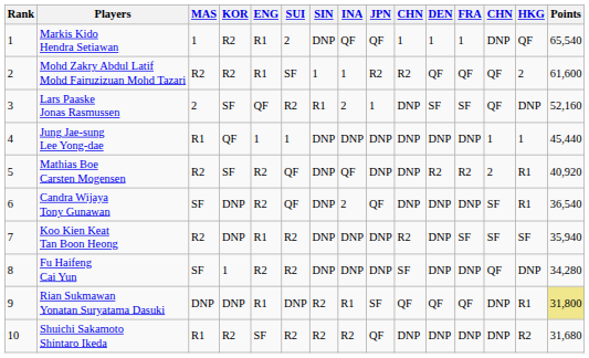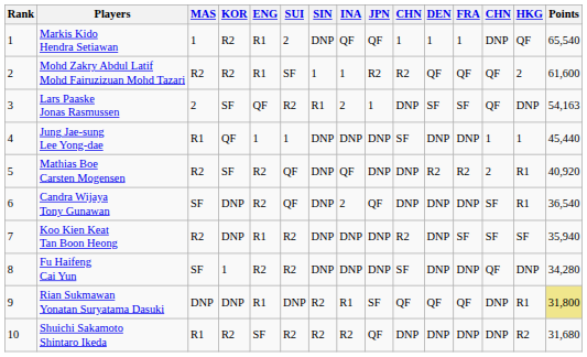Lars Paaske Jonas Rasmussen | Points: 52,160 -> 54,163
Jung Jae-sung Lee Yong-dae | column 10: DNP -> SF
